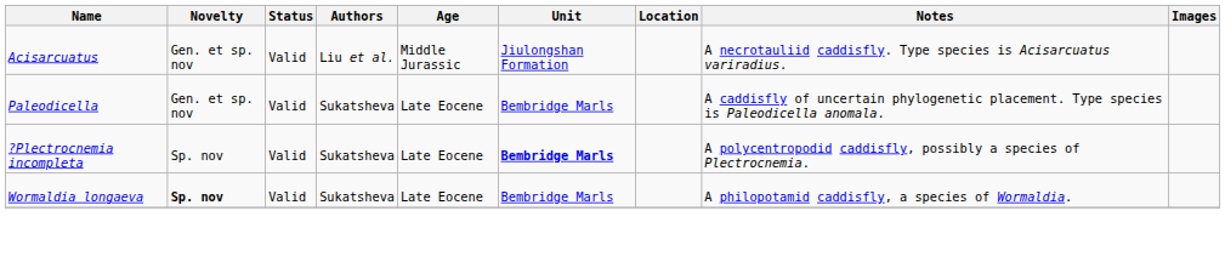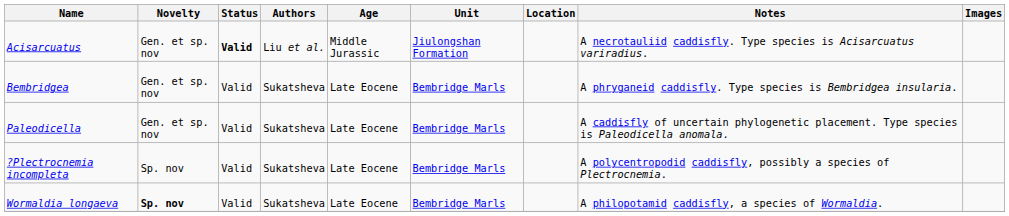Acisarcuatus | Status: normal -> bold
+ row: Bembridgea | Gen. et sp. nov | Valid | Sukatsheva | Late Eocene | Bembridge Marls | A phryganeid caddisfly. Type species is Bembridgea insularia.
?Plectrocnemia incompleta | Unit: bold -> normal
